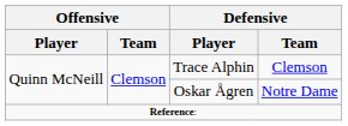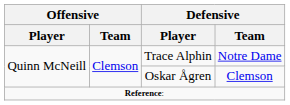Trace Alphin | Defensive / Team: Clemson -> Notre Dame
Oskar Ågren | Defensive / Team: Notre Dame -> Clemson
